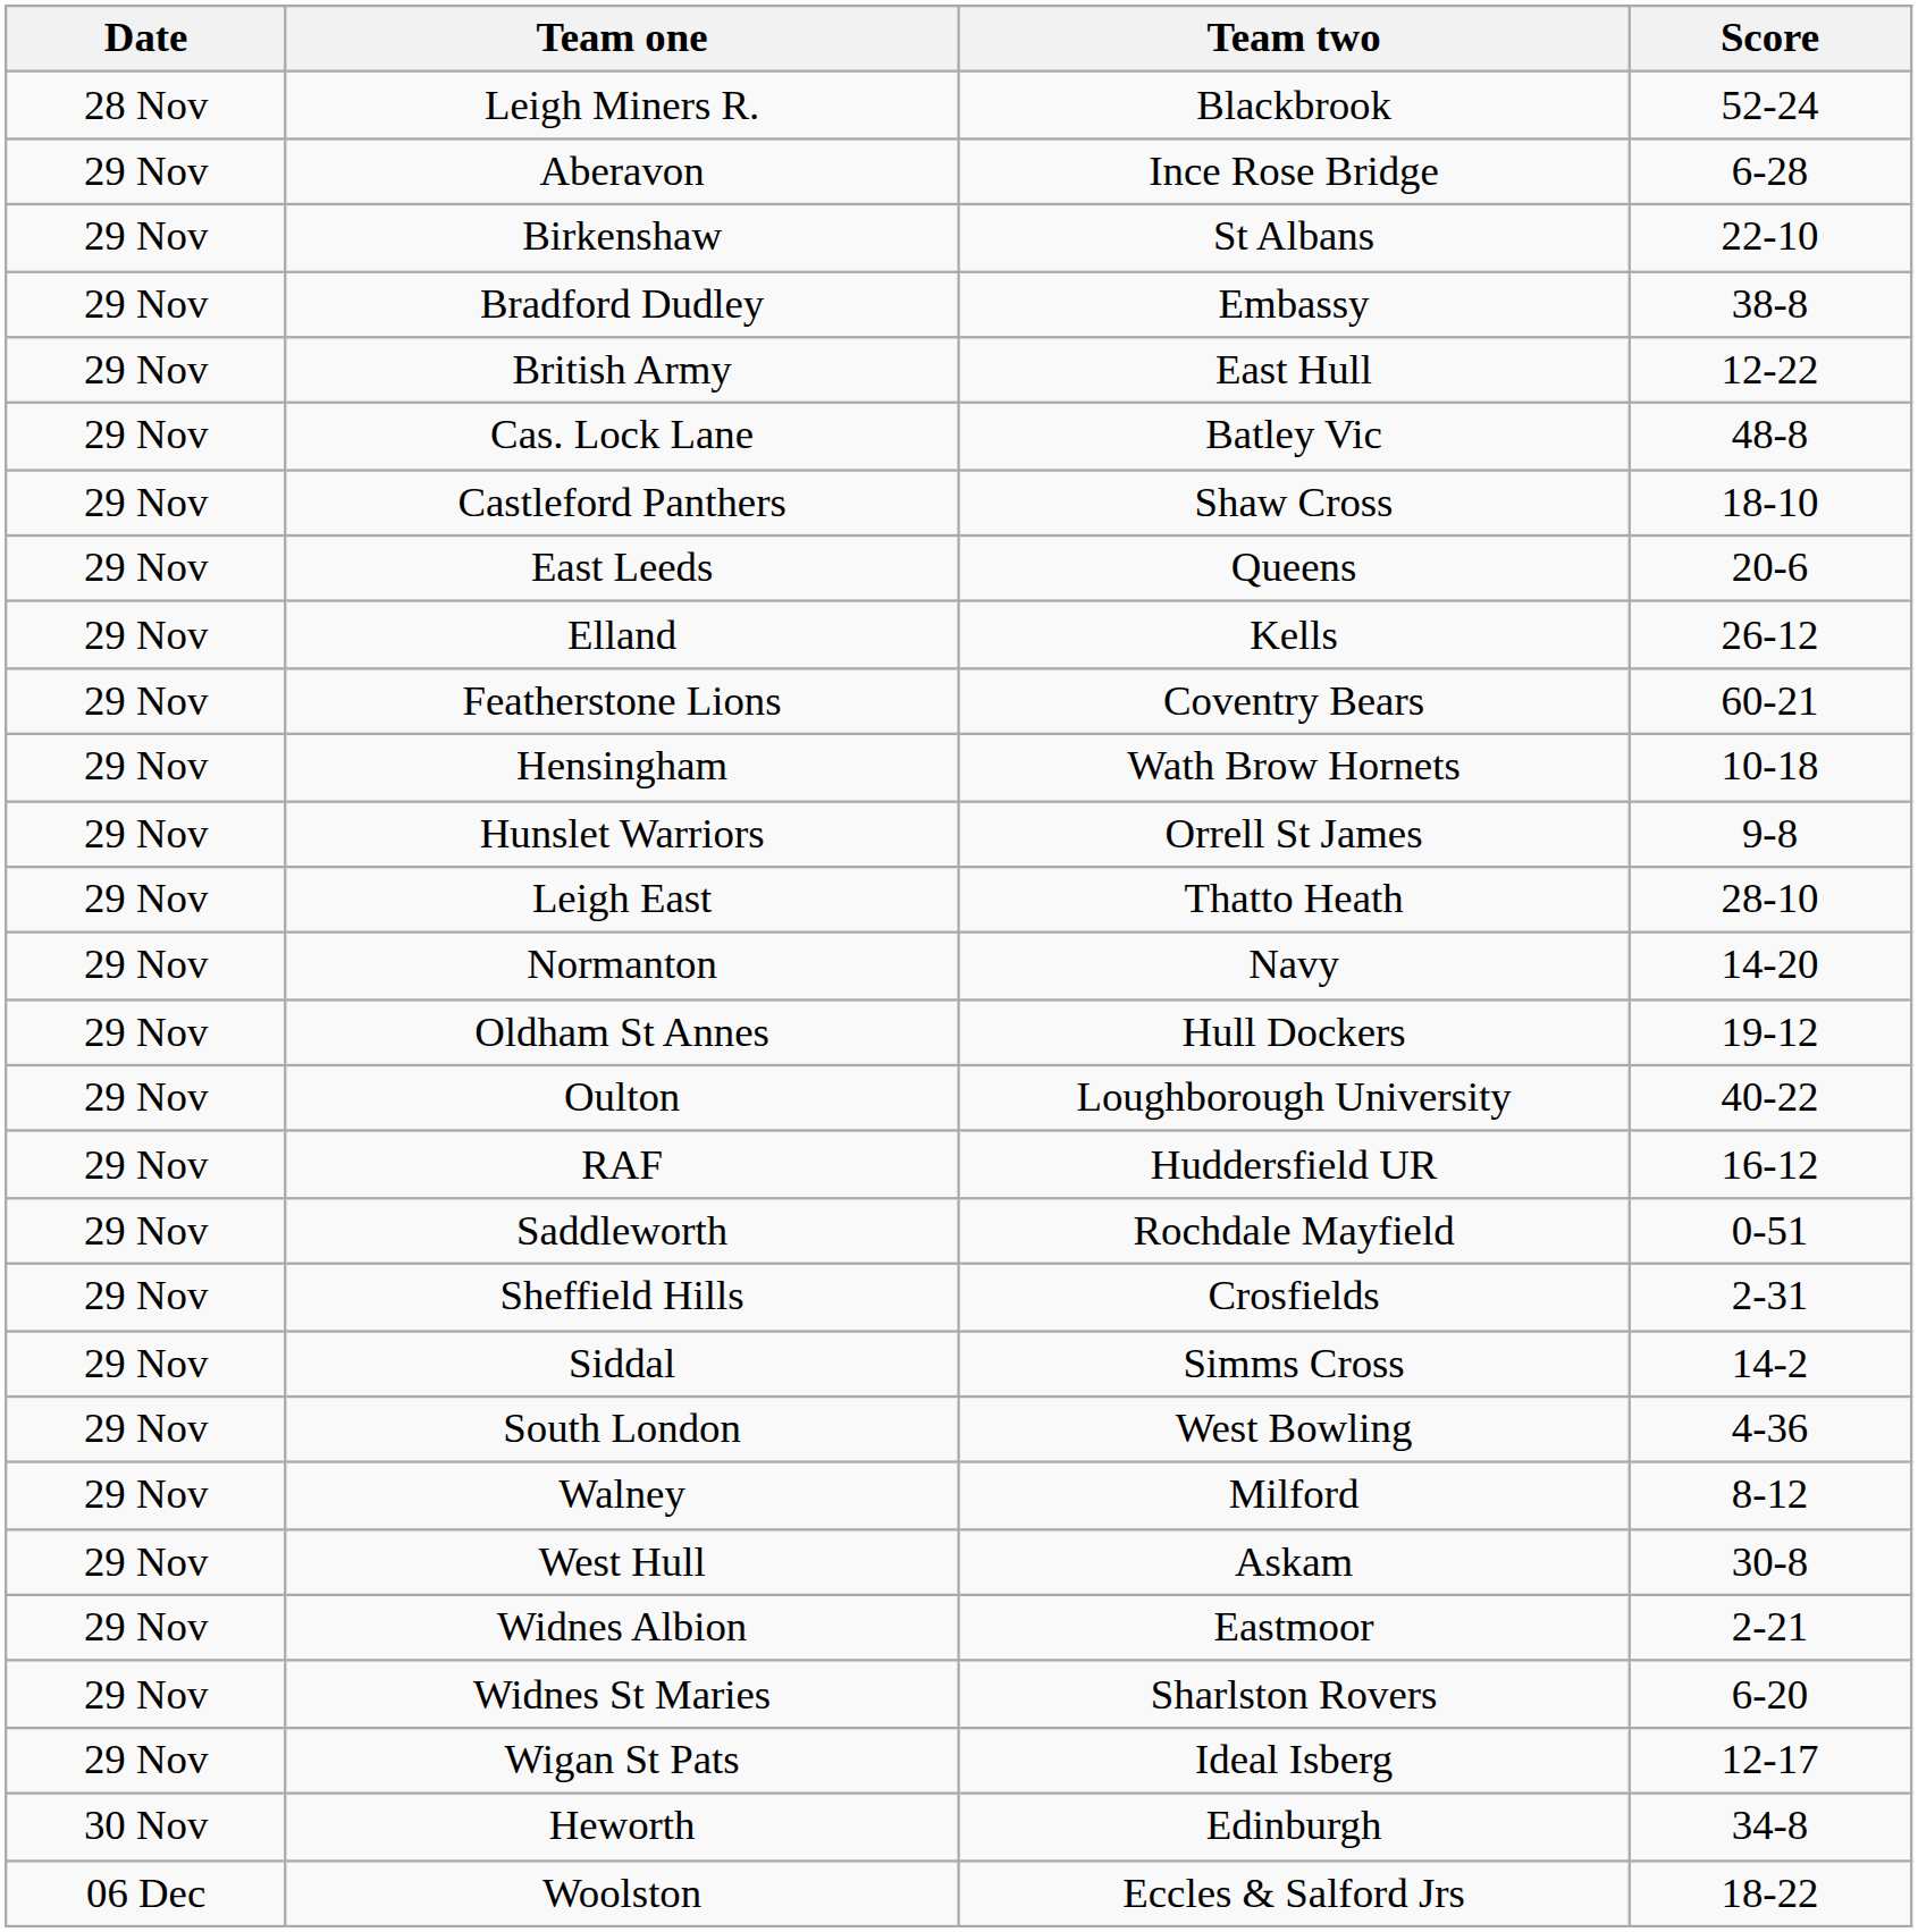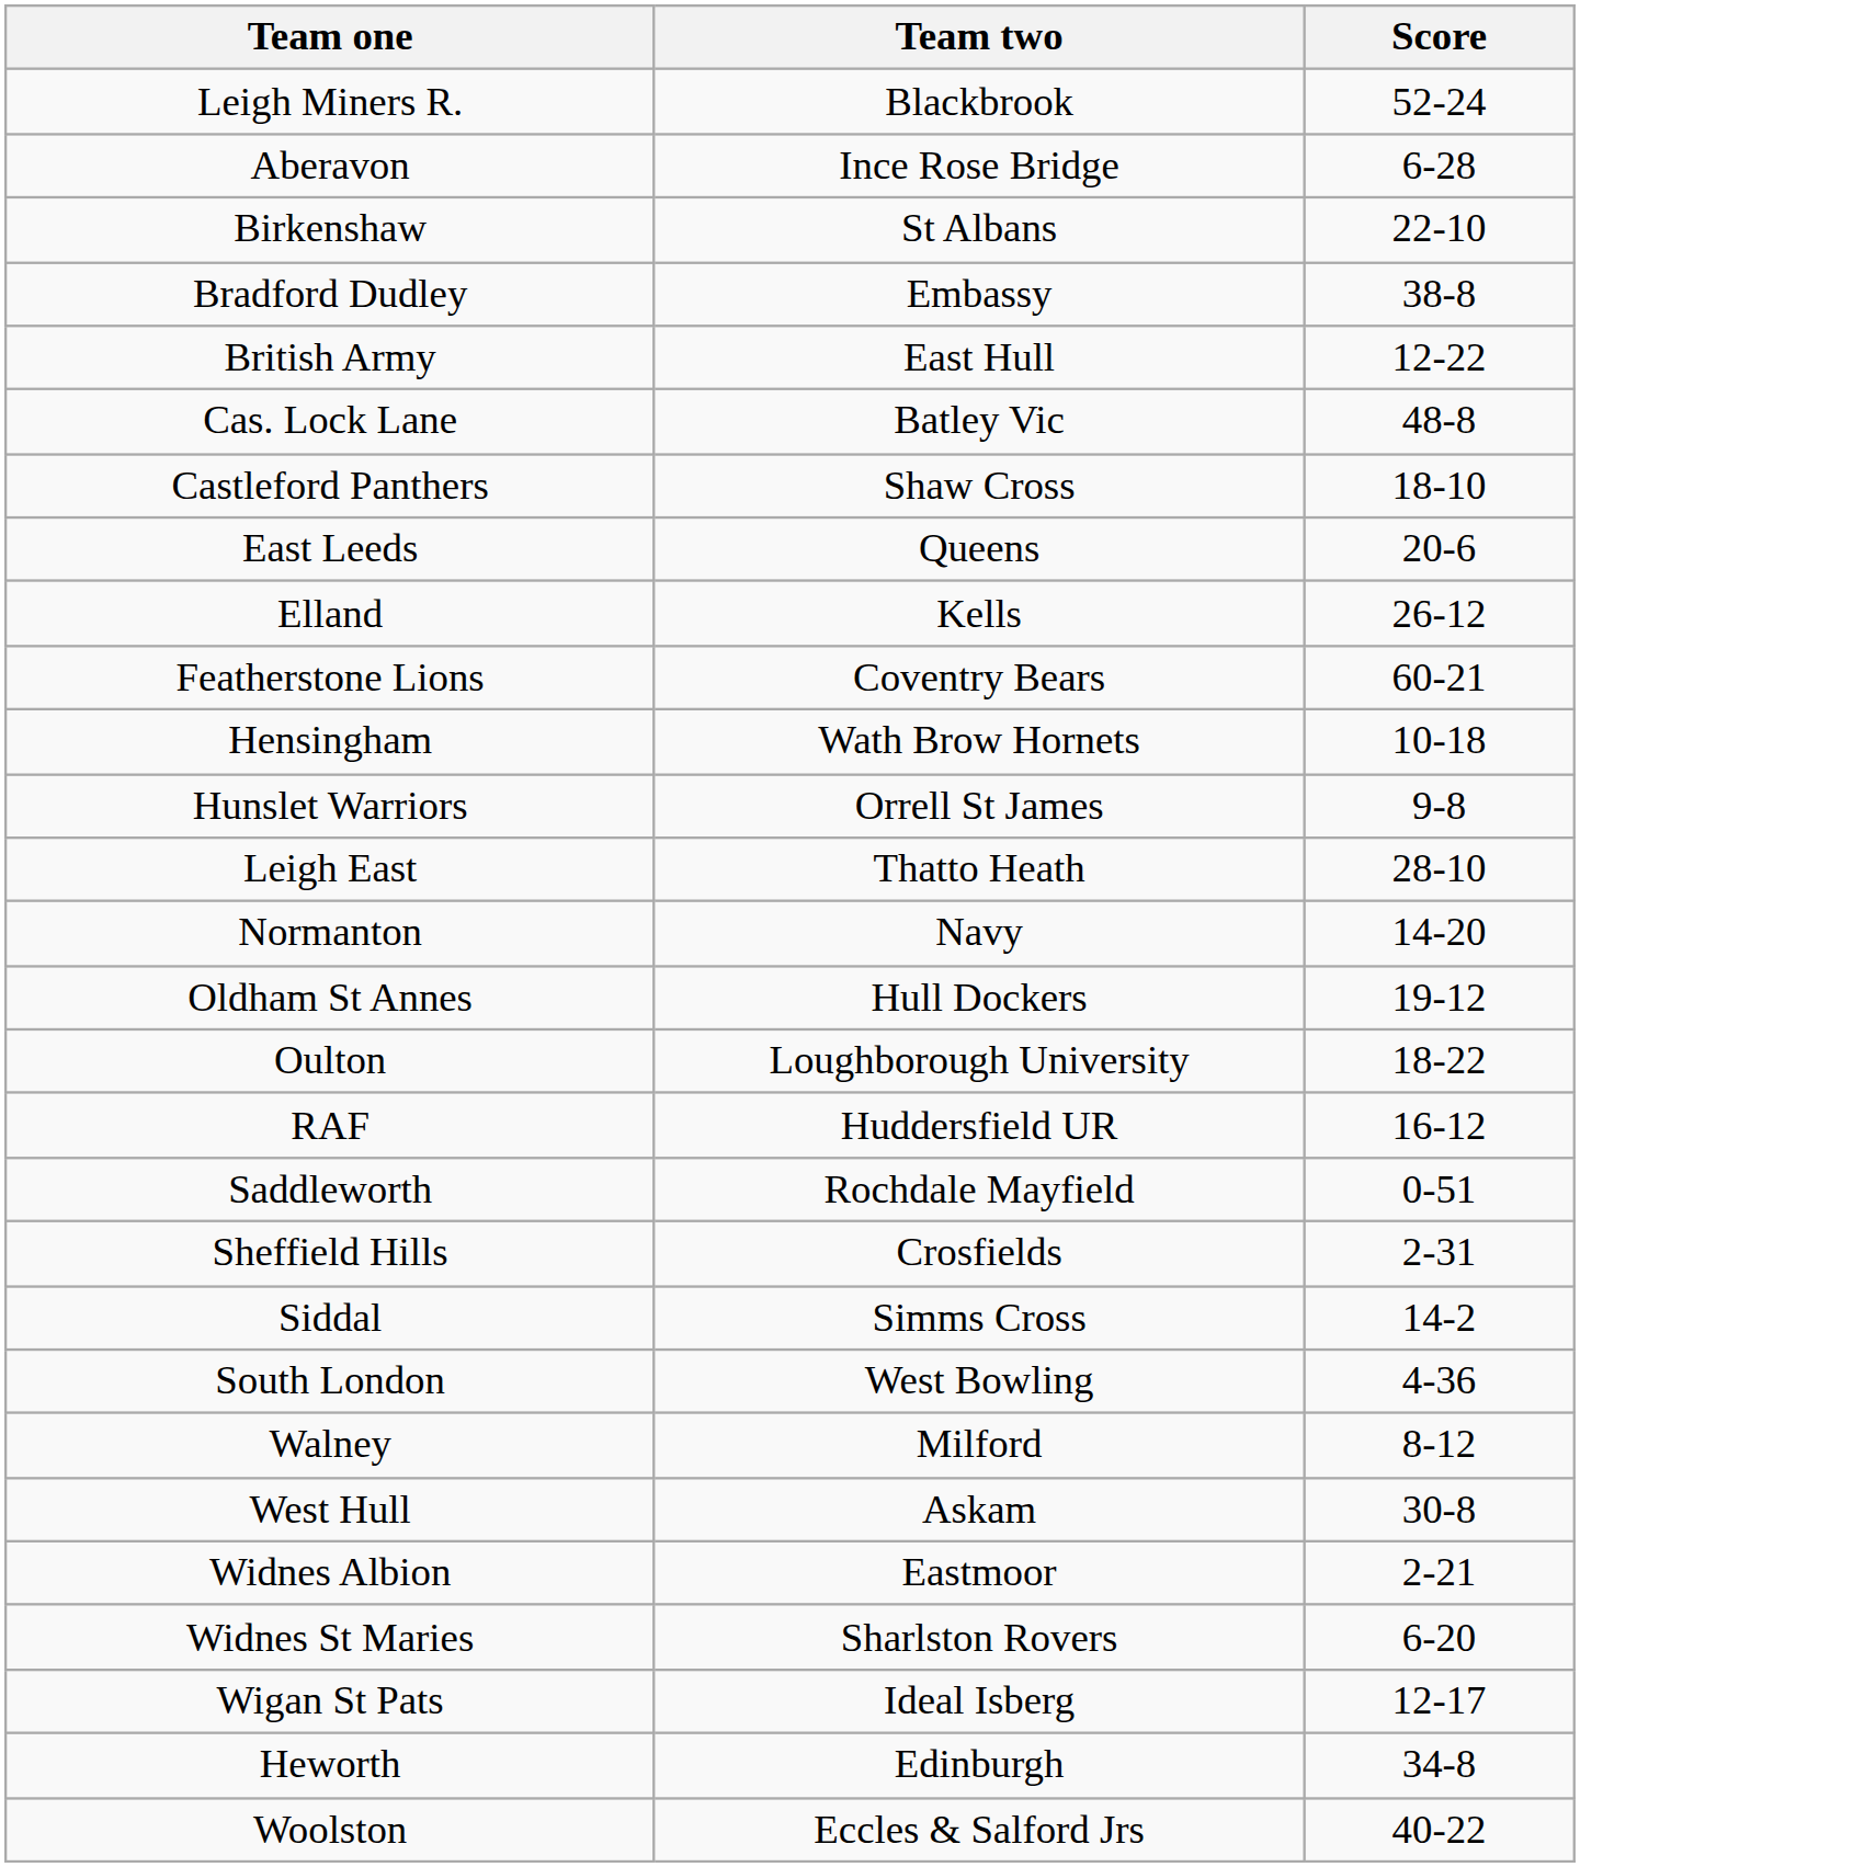- column: Date | 28 Nov | 29 Nov | 29 Nov | 29 Nov | 29 Nov | 29 Nov | 29 Nov | 29 Nov | 29 Nov | 29 Nov | 29 Nov | 29 Nov | 29 Nov | 29 Nov | 29 Nov | 29 Nov | 29 Nov | 29 Nov | 29 Nov | 29 Nov | 29 Nov | 29 Nov | 29 Nov | 29 Nov | 29 Nov | 29 Nov | 30 Nov | 06 Dec
Oulton | Score: 40-22 -> 18-22
Woolston | Score: 18-22 -> 40-22
